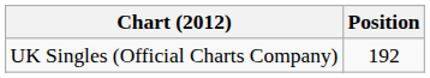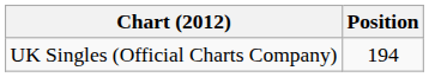UK Singles (Official Charts Company) | Position: 192 -> 194
